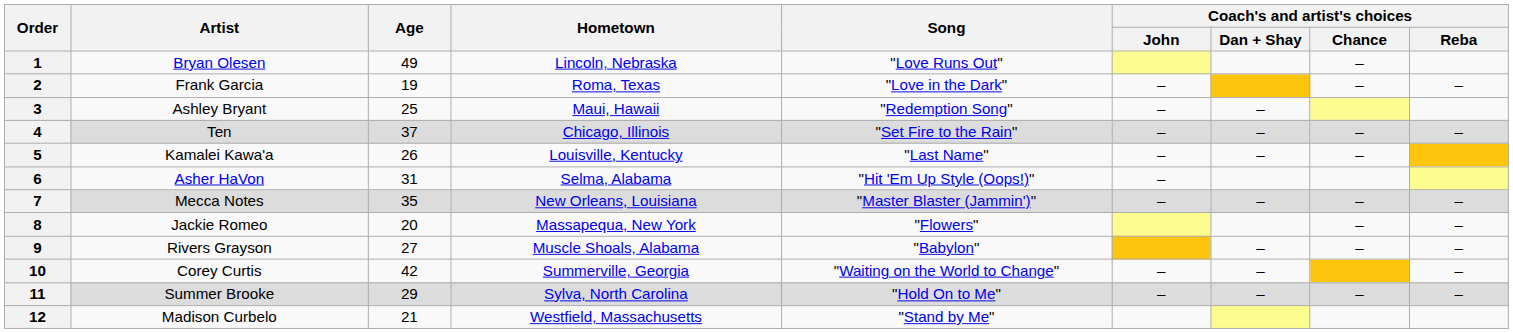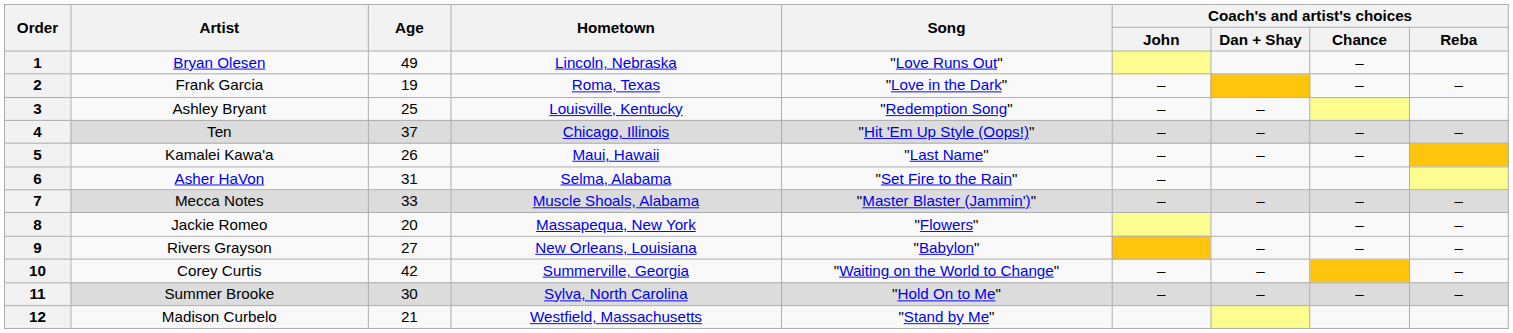3 | Hometown: Maui, Hawaii -> Louisville, Kentucky
4 | Song: "Set Fire to the Rain" -> "Hit 'Em Up Style (Oops!)"
5 | Hometown: Louisville, Kentucky -> Maui, Hawaii
6 | Song: "Hit 'Em Up Style (Oops!)" -> "Set Fire to the Rain"
7 | Age: 35 -> 33
7 | Hometown: New Orleans, Louisiana -> Muscle Shoals, Alabama
9 | Hometown: Muscle Shoals, Alabama -> New Orleans, Louisiana
11 | Age: 29 -> 30
